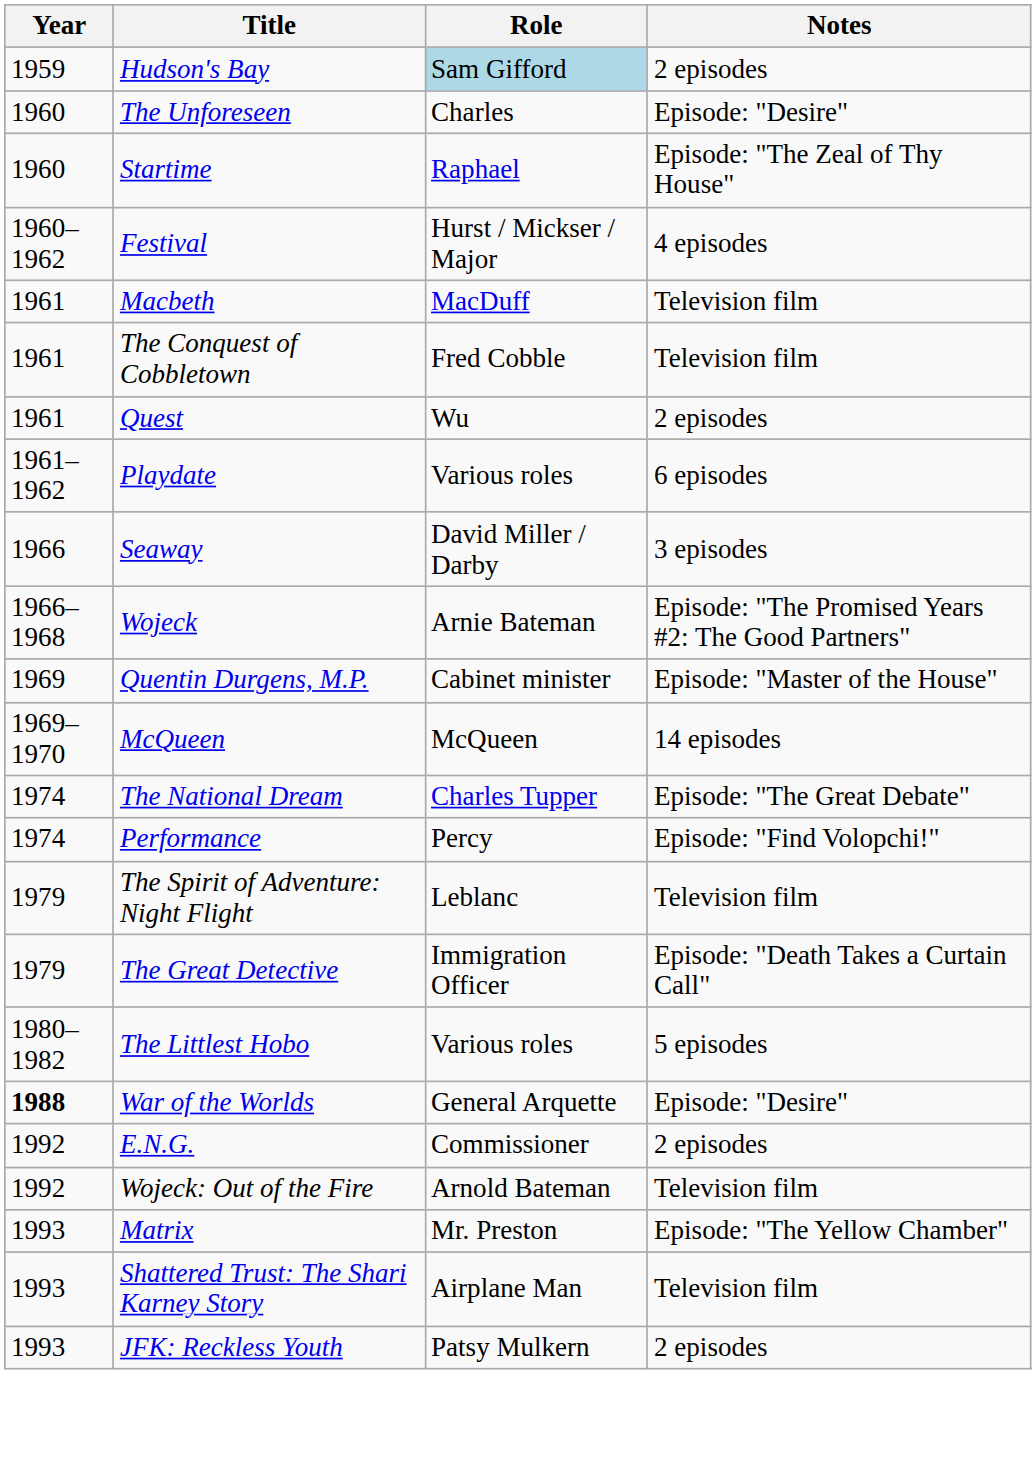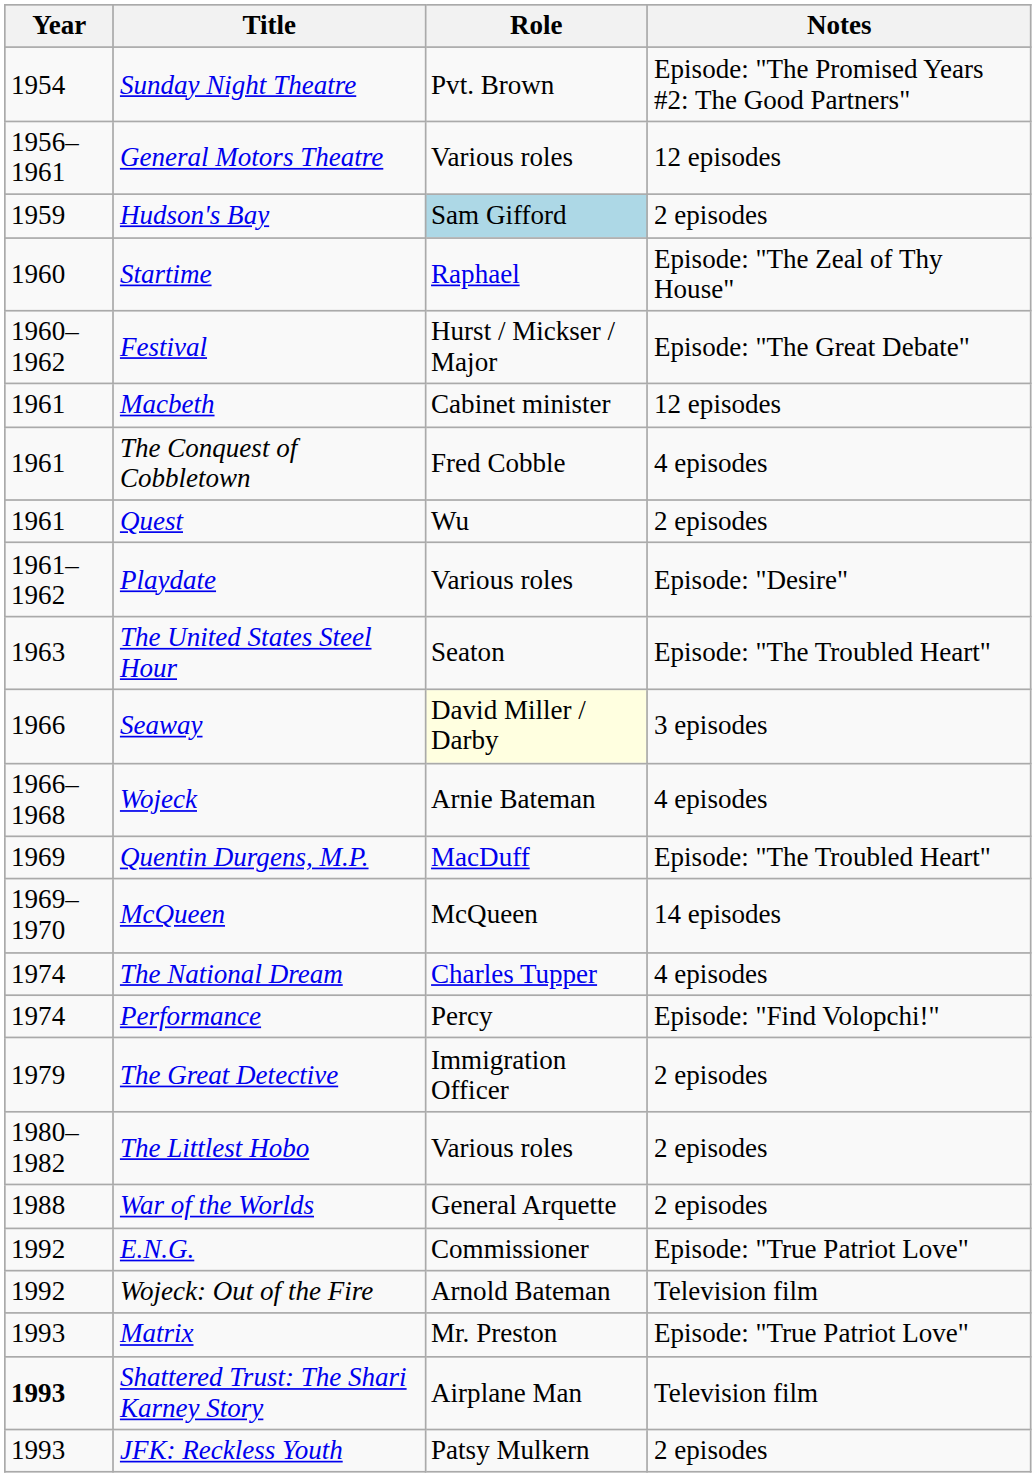+ row: 1954 | Sunday Night Theatre | Pvt. Brown | Episode: "The Promised Years #2: The Good Partners"
+ row: 1956–1961 | General Motors Theatre | Various roles | 12 episodes
- row: 1960 | The Unforeseen | Charles | Episode: "Desire"
Festival | Notes: 4 episodes -> Episode: "The Great Debate"
Macbeth | Role: MacDuff -> Cabinet minister
Macbeth | Notes: Television film -> 12 episodes
The Conquest of Cobbletown | Notes: Television film -> 4 episodes
Playdate | Notes: 6 episodes -> Episode: "Desire"
+ row: 1963 | The United States Steel Hour | Seaton | Episode: "The Troubled Heart"
Seaway | Role: no background -> lightyellow background
Wojeck | Notes: Episode: "The Promised Years #2: The Good Partners" -> 4 episodes
Quentin Durgens, M.P. | Role: Cabinet minister -> MacDuff
Quentin Durgens, M.P. | Notes: Episode: "Master of the House" -> Episode: "The Troubled Heart"
The National Dream | Notes: Episode: "The Great Debate" -> 4 episodes
- row: 1979 | The Spirit of Adventure: Night Flight | Leblanc | Television film
The Great Detective | Notes: Episode: "Death Takes a Curtain Call" -> 2 episodes
The Littlest Hobo | Notes: 5 episodes -> 2 episodes
War of the Worlds | Year: bold -> normal
War of the Worlds | Notes: Episode: "Desire" -> 2 episodes
E.N.G. | Notes: 2 episodes -> Episode: "True Patriot Love"
Matrix | Notes: Episode: "The Yellow Chamber" -> Episode: "True Patriot Love"
Shattered Trust: The Shari Karney Story | Year: normal -> bold
